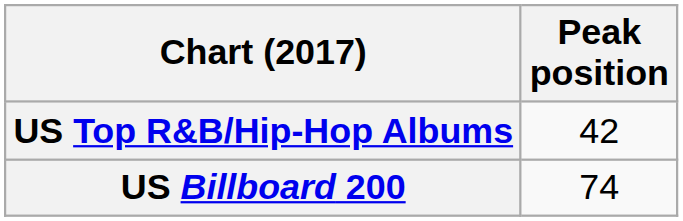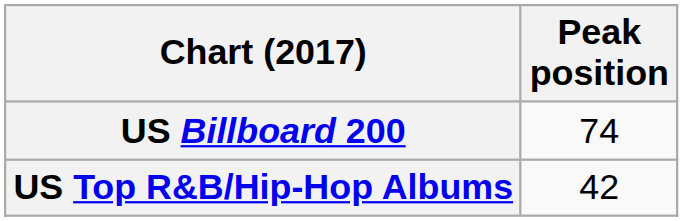rows swapped: US Billboard 200 <-> US Top R&B/Hip-Hop Albums
